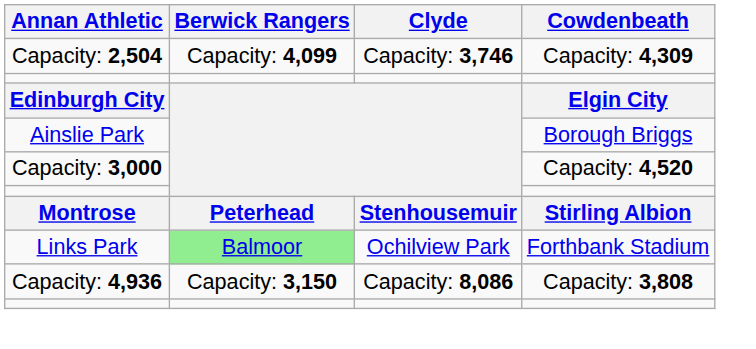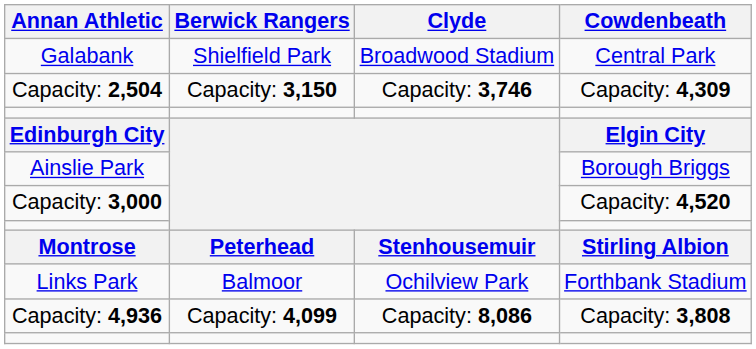+ row: Galabank | Shielfield Park | Broadwood Stadium | Central Park
Capacity: 2,504 | Berwick Rangers: Capacity: 4,099 -> Capacity: 3,150
Links Park | Berwick Rangers: lightgreen background -> no background
Capacity: 4,936 | Berwick Rangers: Capacity: 3,150 -> Capacity: 4,099
